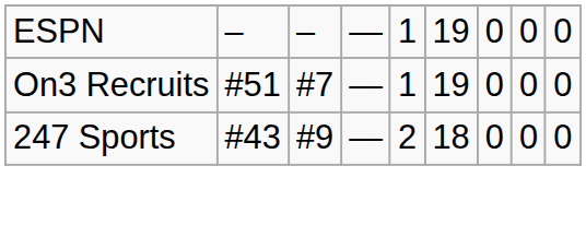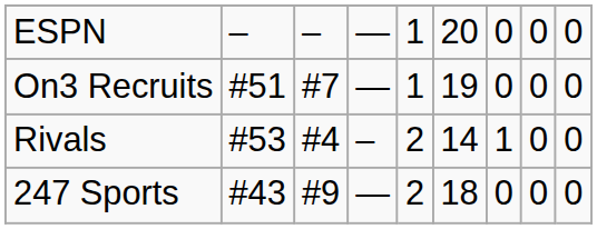ESPN | column 6: 19 -> 20
+ row: Rivals | #53 | #4 | – | 2 | 14 | 1 | 0 | 0
